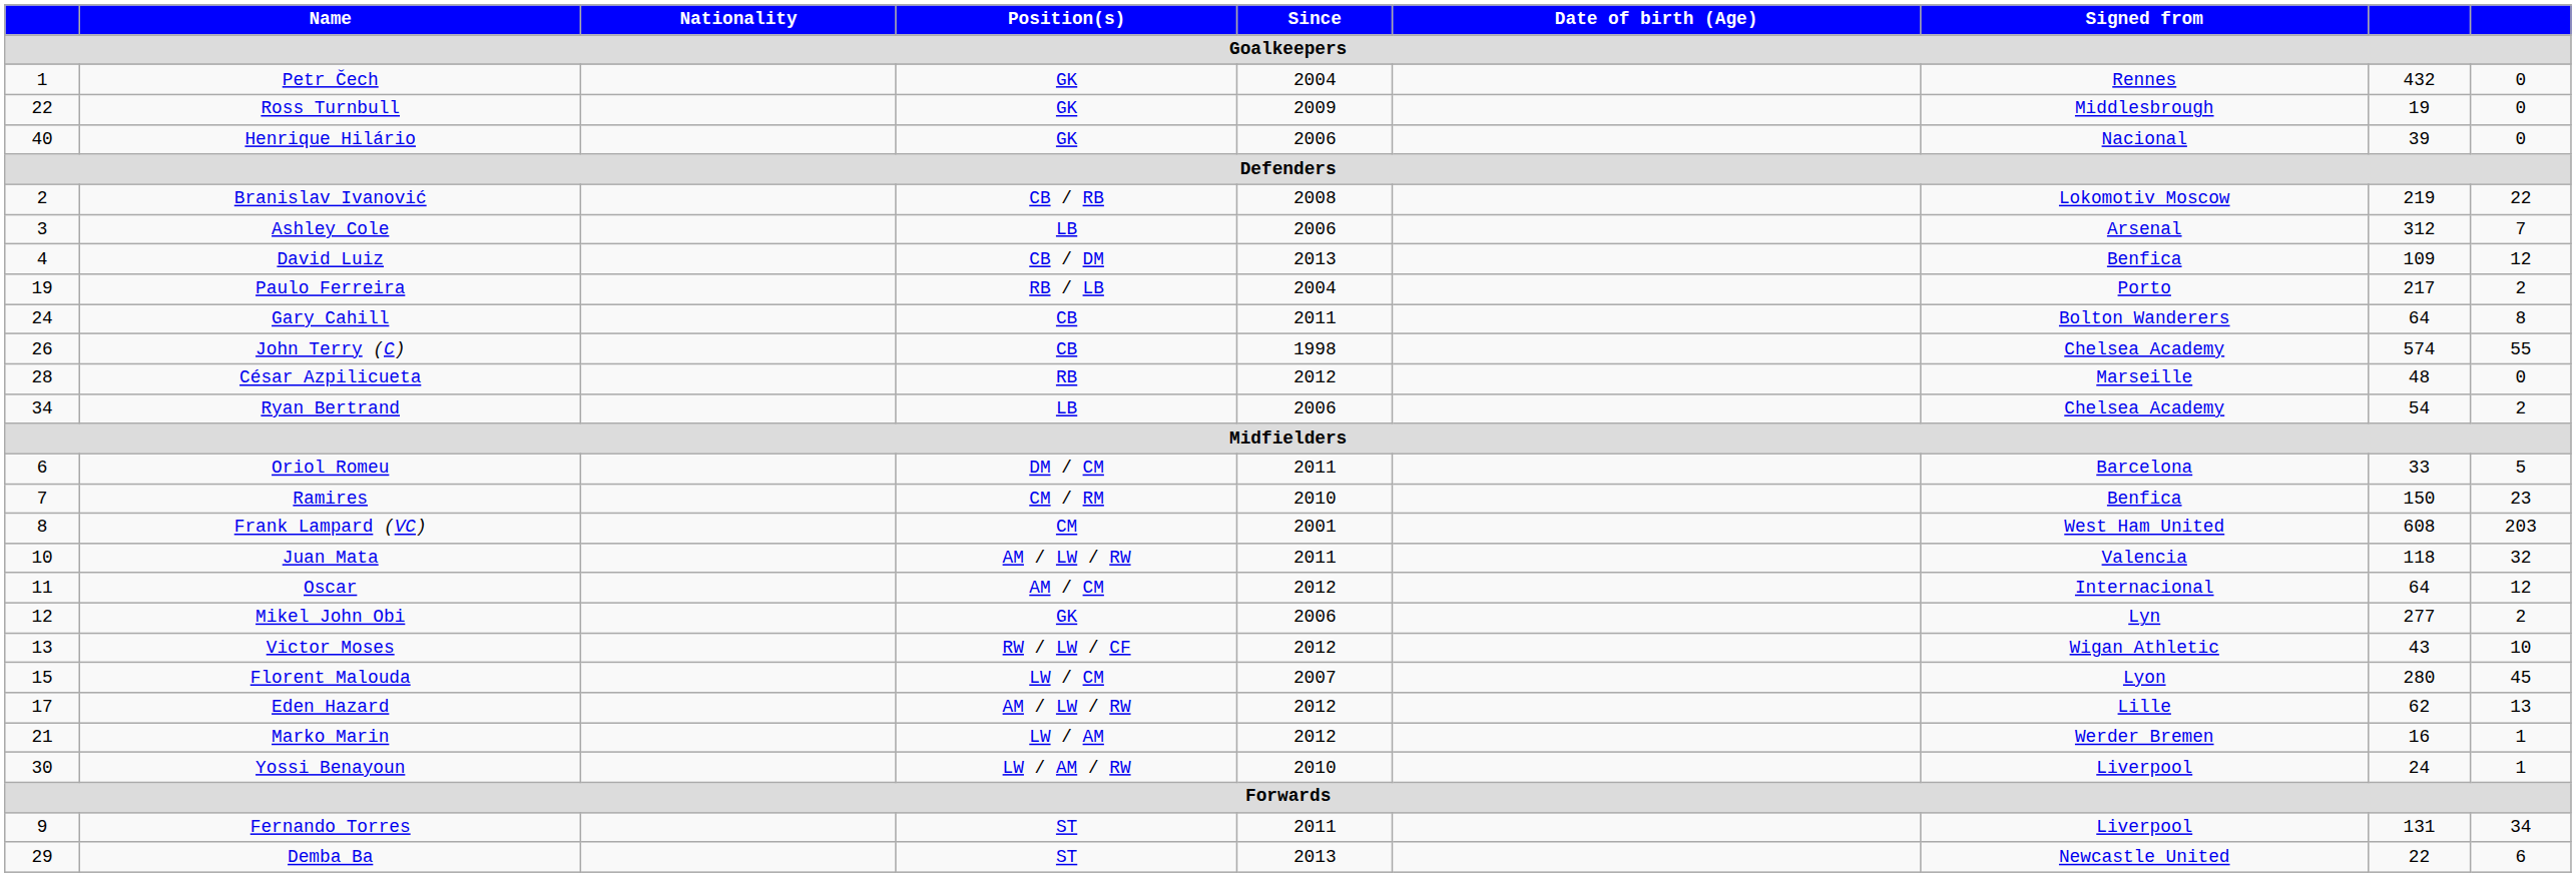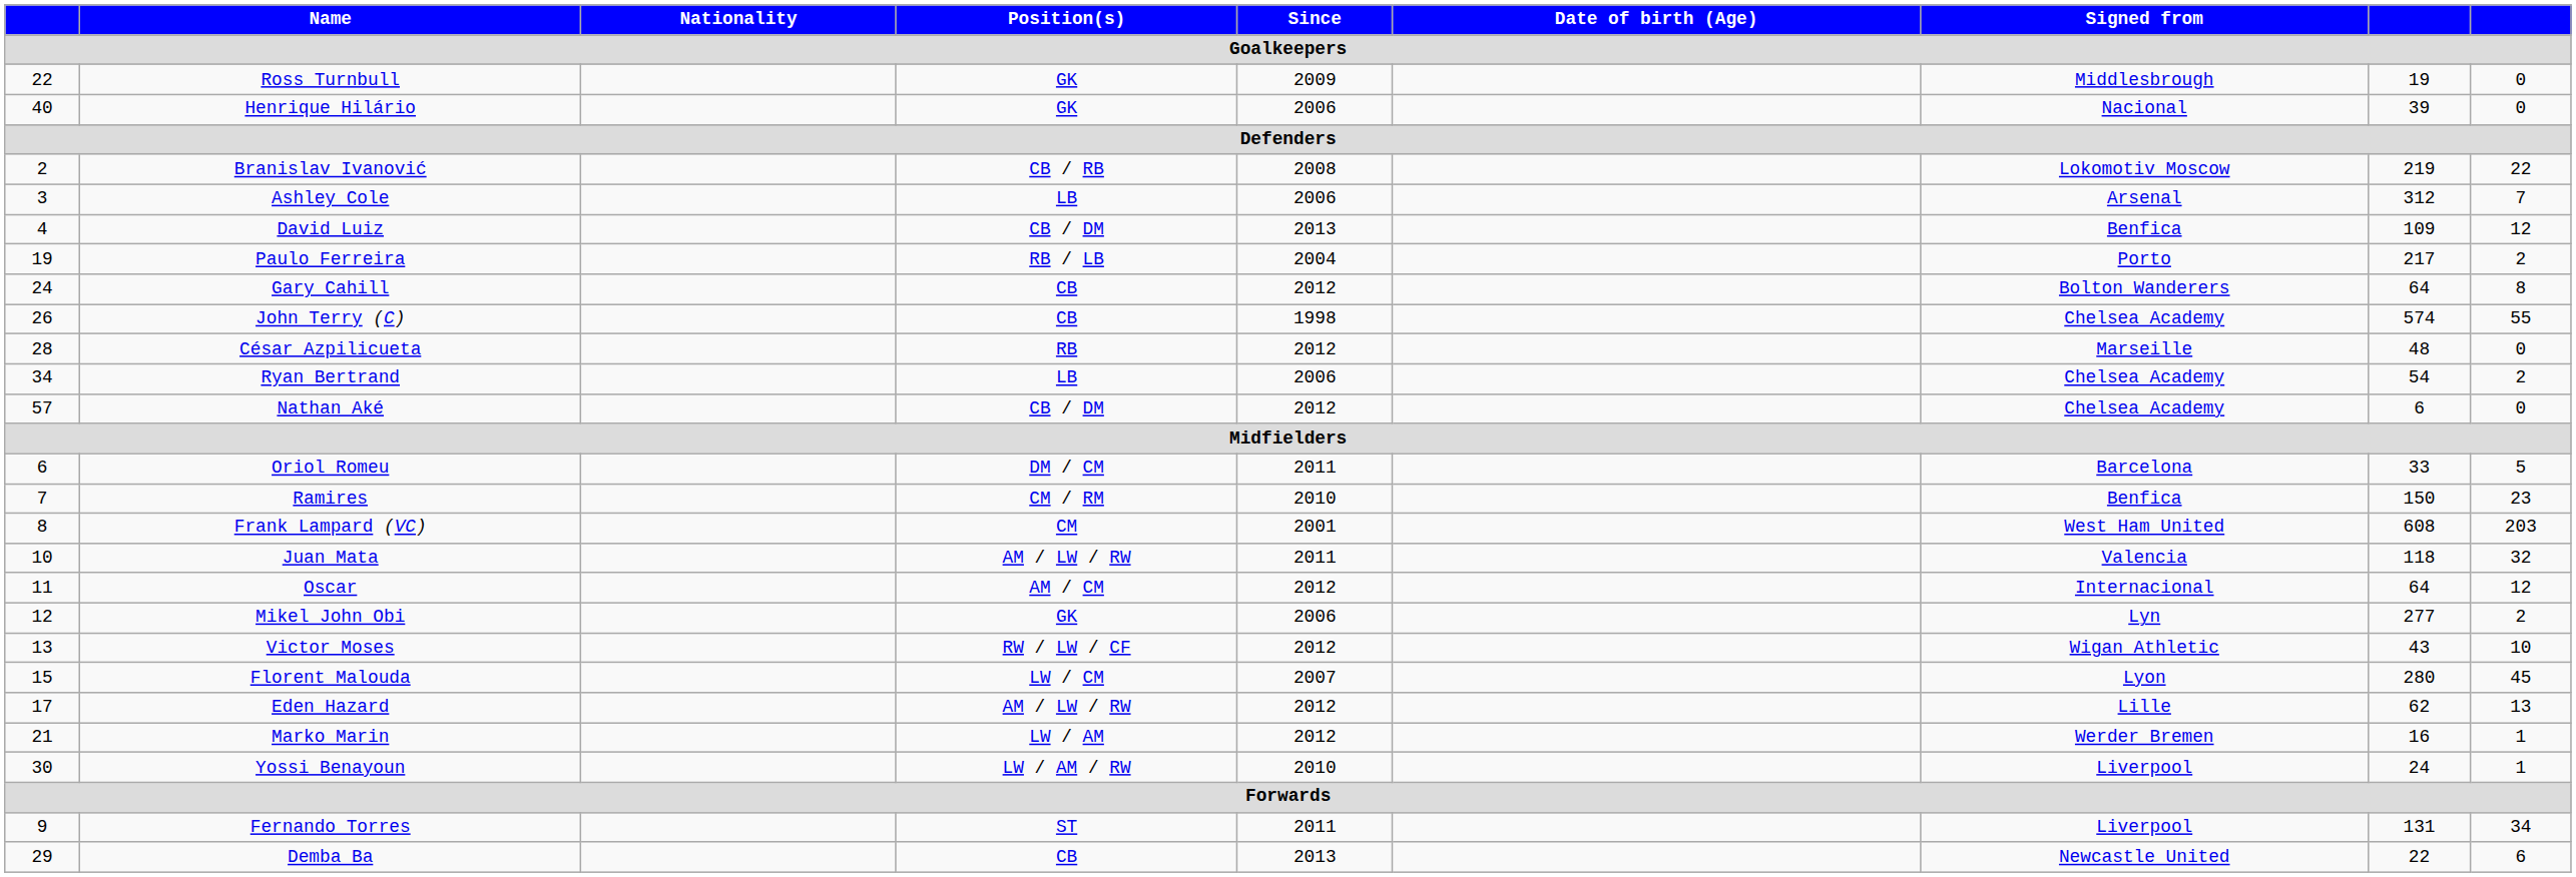- row: 1 | Petr Čech | GK | 2004 | Rennes | 432 | 0
Gary Cahill | Since: 2011 -> 2012
+ row: 57 | Nathan Aké | CB / DM | 2012 | Chelsea Academy | 6 | 0
Demba Ba | Position(s): ST -> CB
